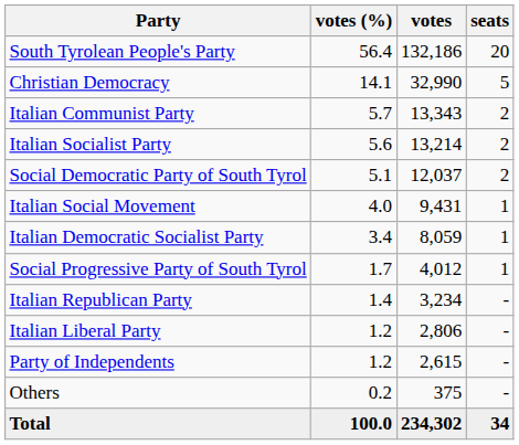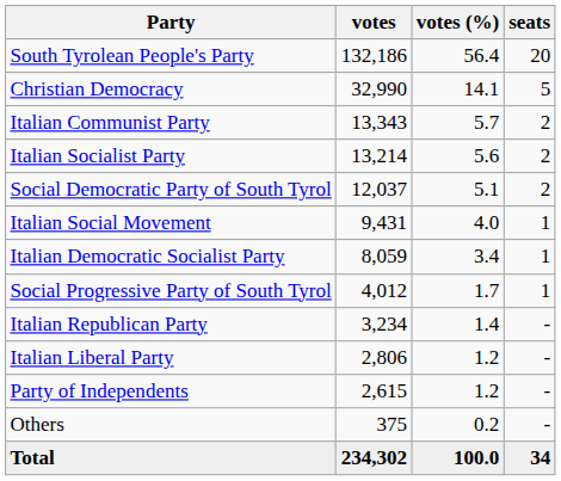columns swapped: votes <-> votes (%)
